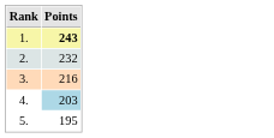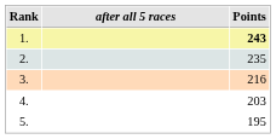+ column: after all 5 races
2. | Points: 232 -> 235
4. | Points: lightblue background -> no background
